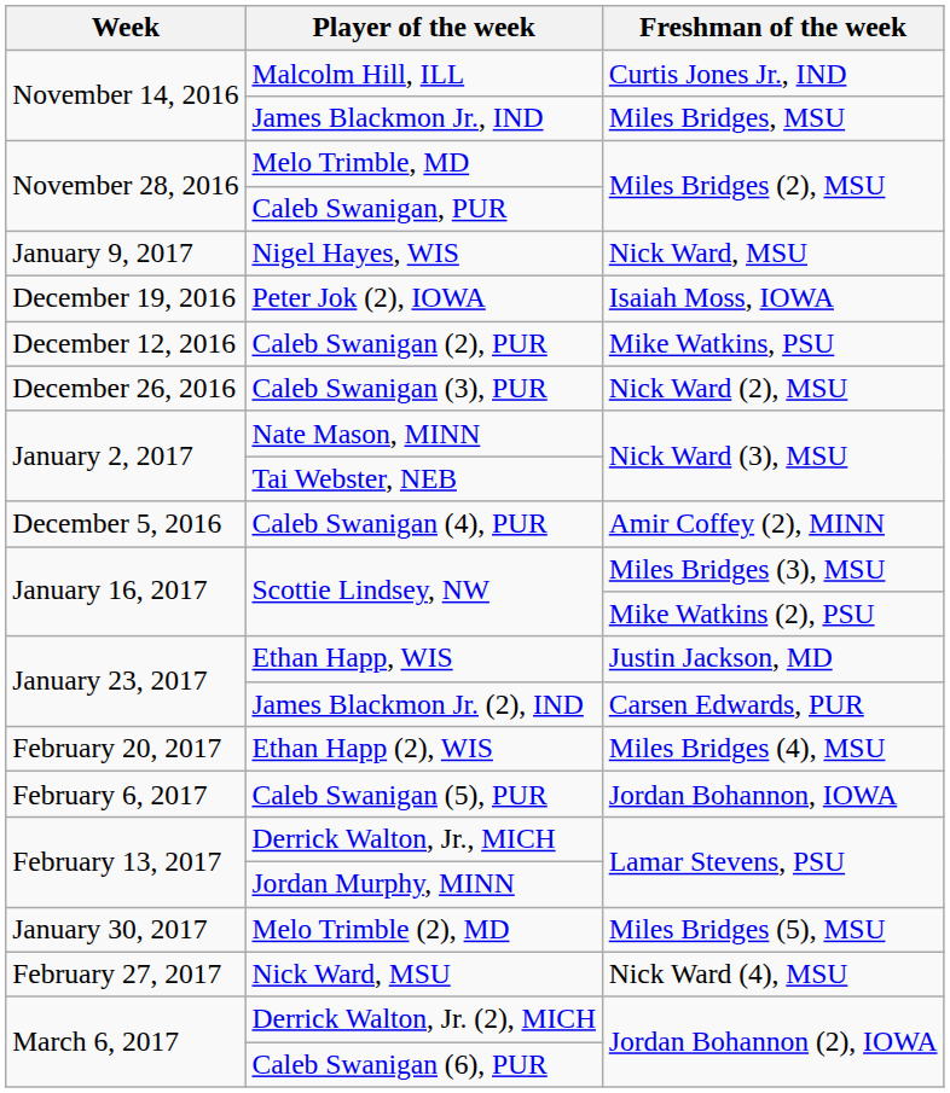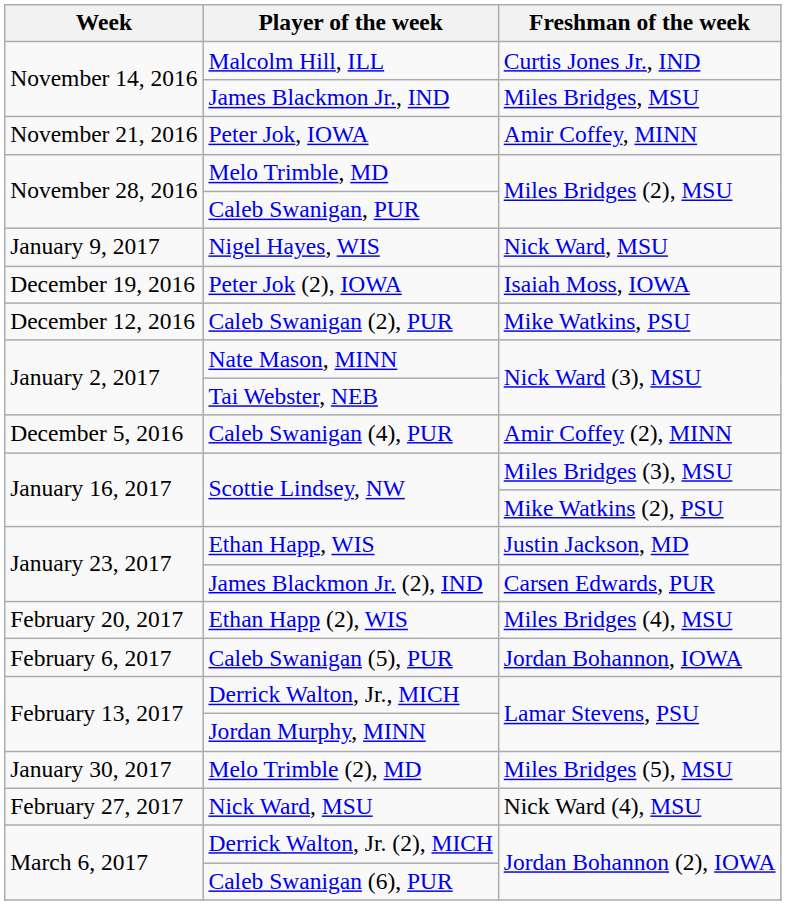+ row: November 21, 2016 | Peter Jok, IOWA | Amir Coffey, MINN
- row: December 26, 2016 | Caleb Swanigan (3), PUR | Nick Ward (2), MSU
